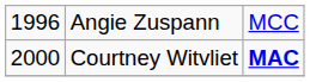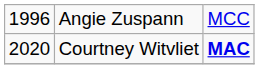Courtney Witvliet | column 1: 2000 -> 2020
